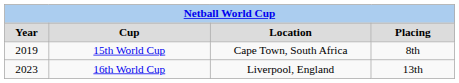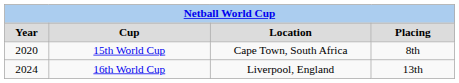15th World Cup | Year: 2019 -> 2020
16th World Cup | Year: 2023 -> 2024
